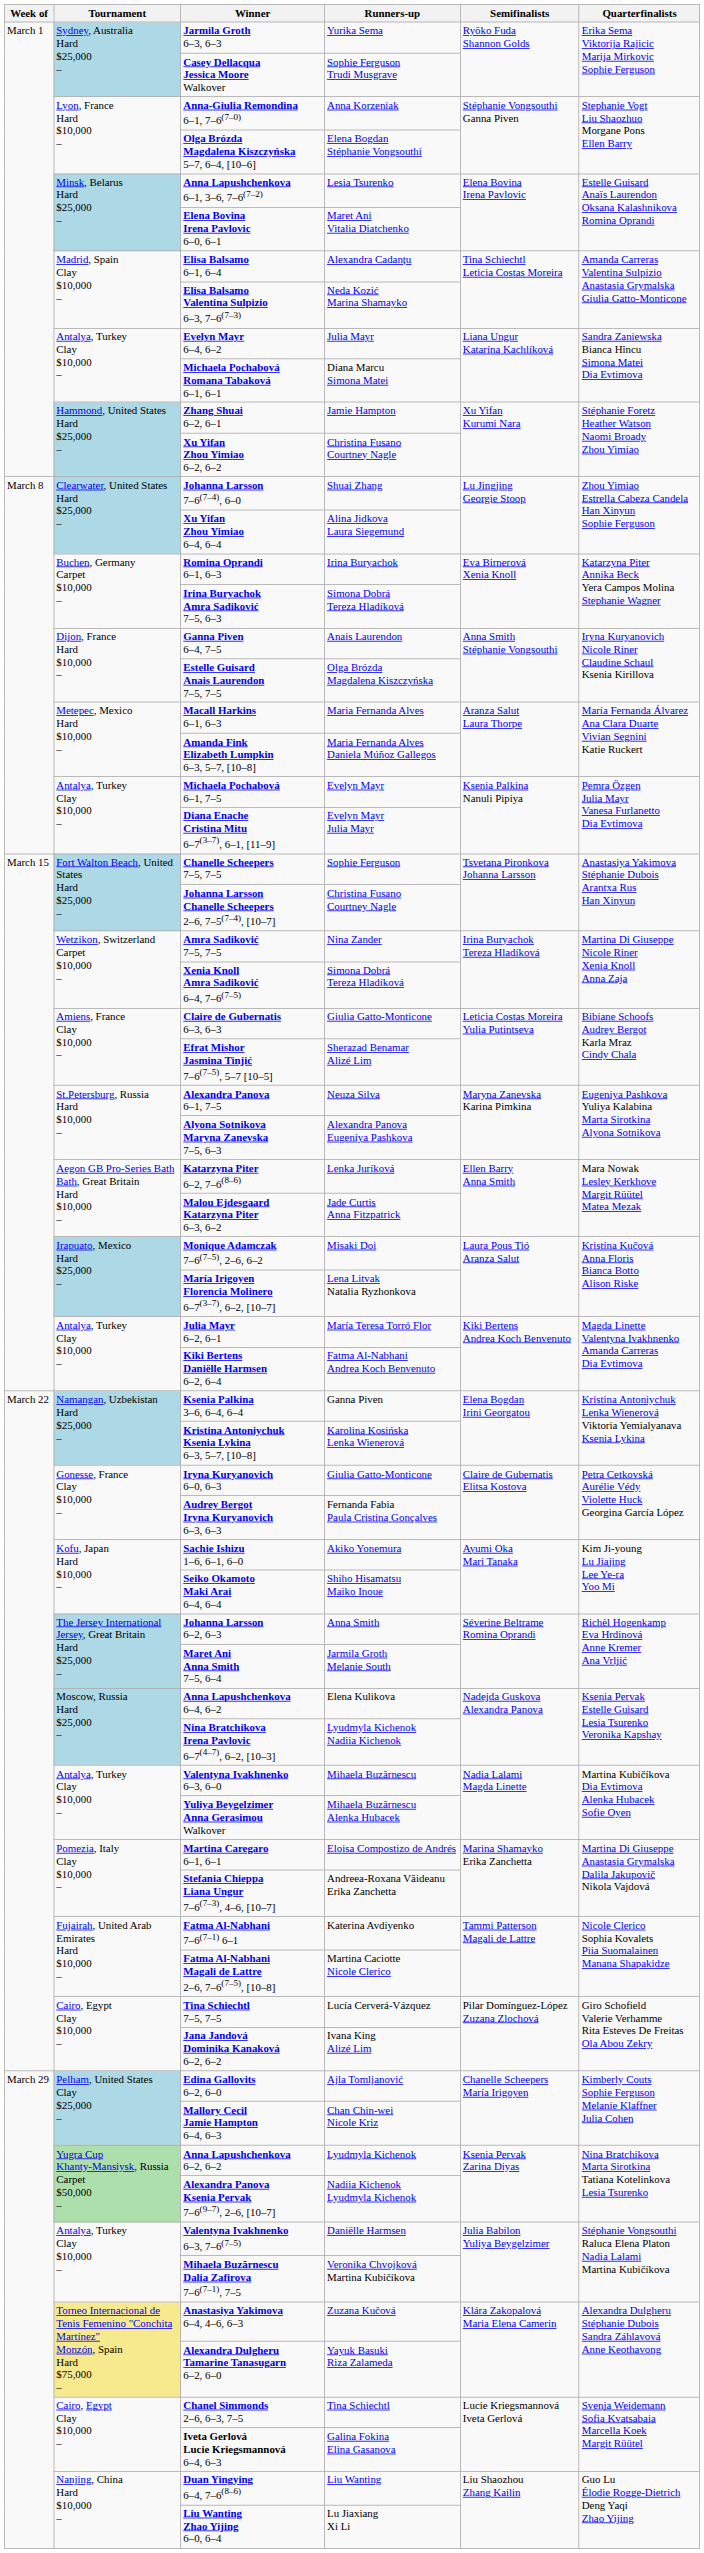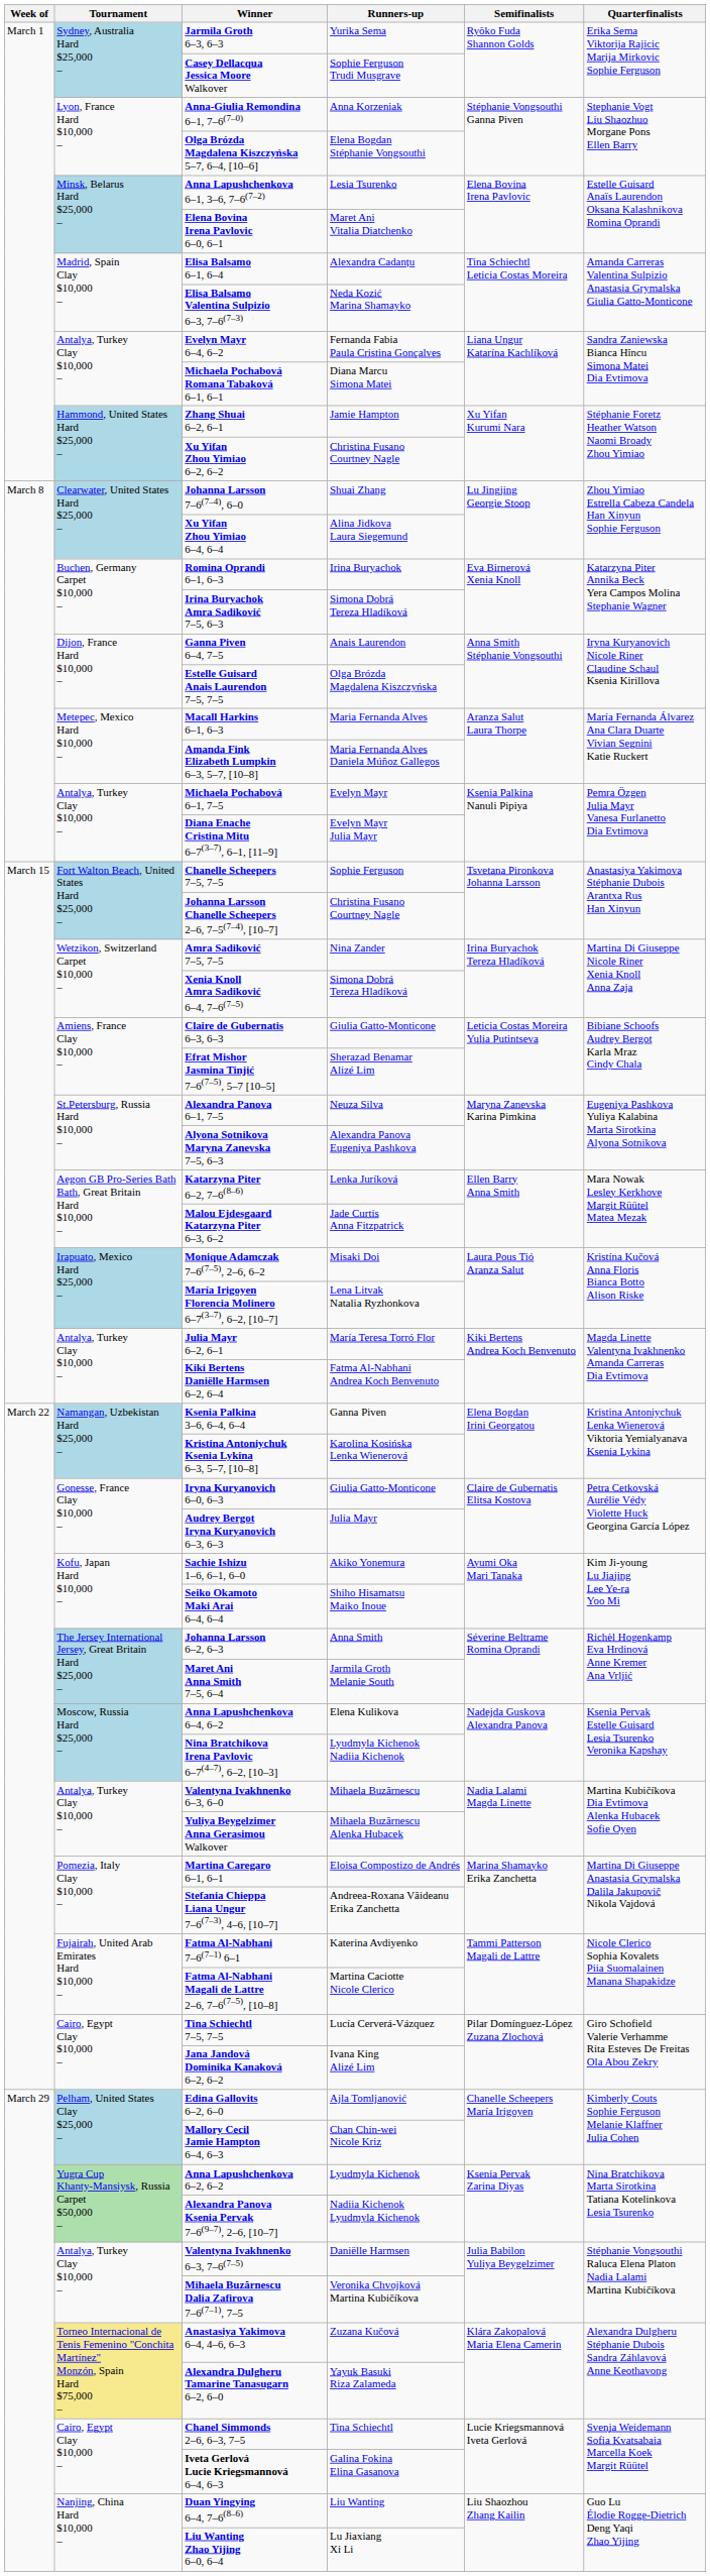Evelyn Mayr 6–4, 6–2 | Runners-up: Julia Mayr -> Fernanda Fabia Paula Cristina Gonçalves
Audrey Bergot Iryna Kuryanovich 6–3, 6–3 | Runners-up: Fernanda Fabia Paula Cristina Gonçalves -> Julia Mayr
